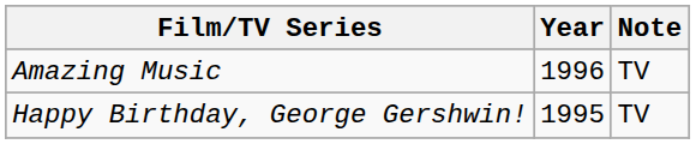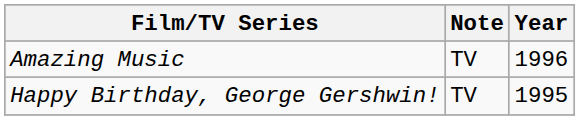columns swapped: Year <-> Note
